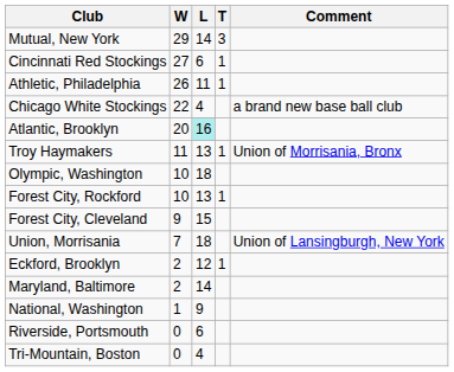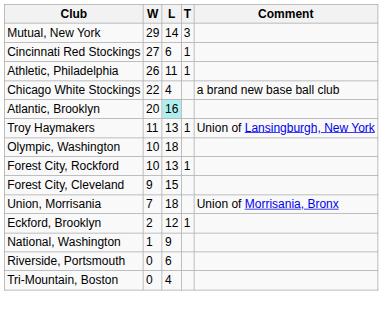Troy Haymakers | Comment: Union of Morrisania, Bronx -> Union of Lansingburgh, New York
Union, Morrisania | Comment: Union of Lansingburgh, New York -> Union of Morrisania, Bronx
- row: Maryland, Baltimore | 2 | 14
